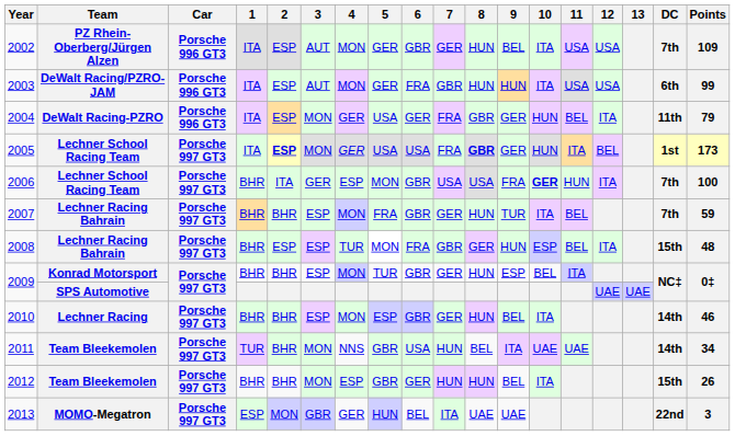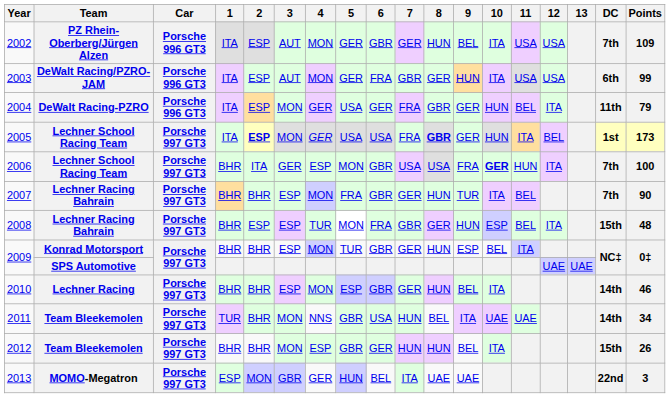2003 | 8: HUN -> GER
2007 | Points: 59 -> 90
